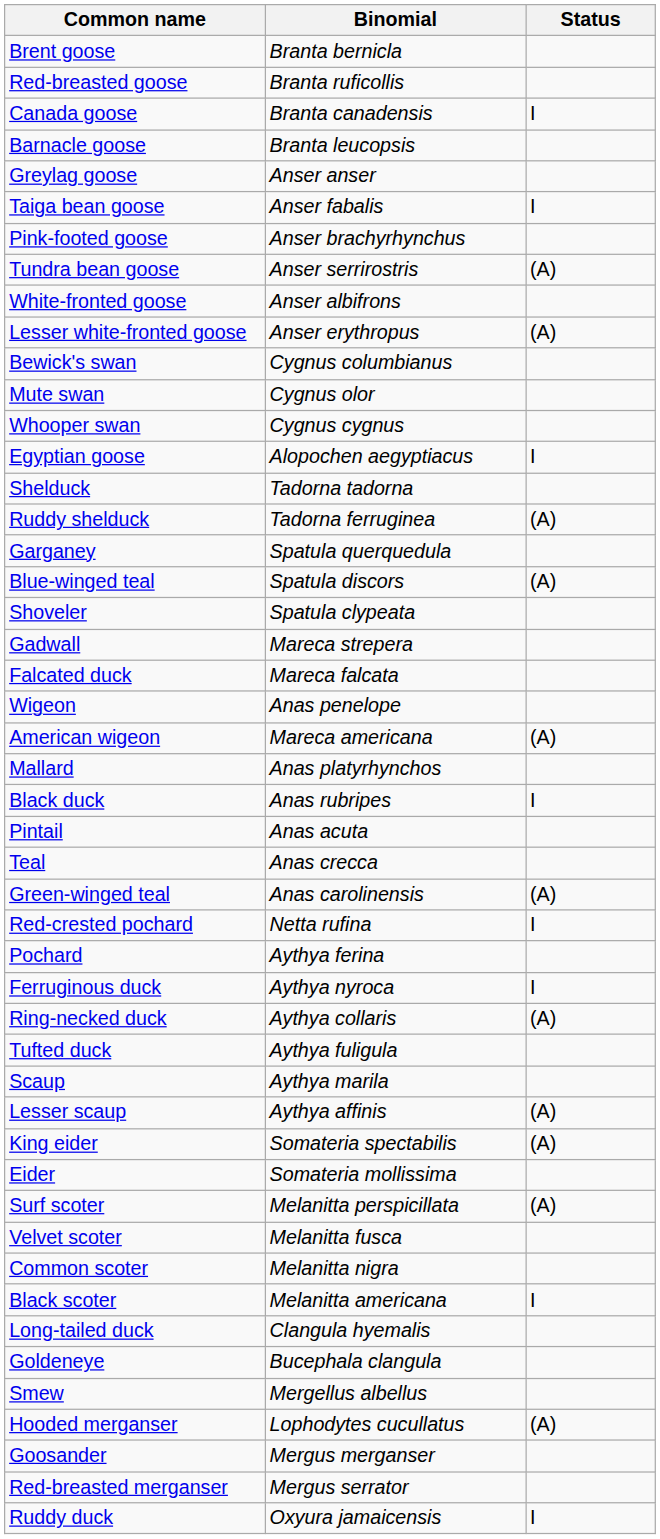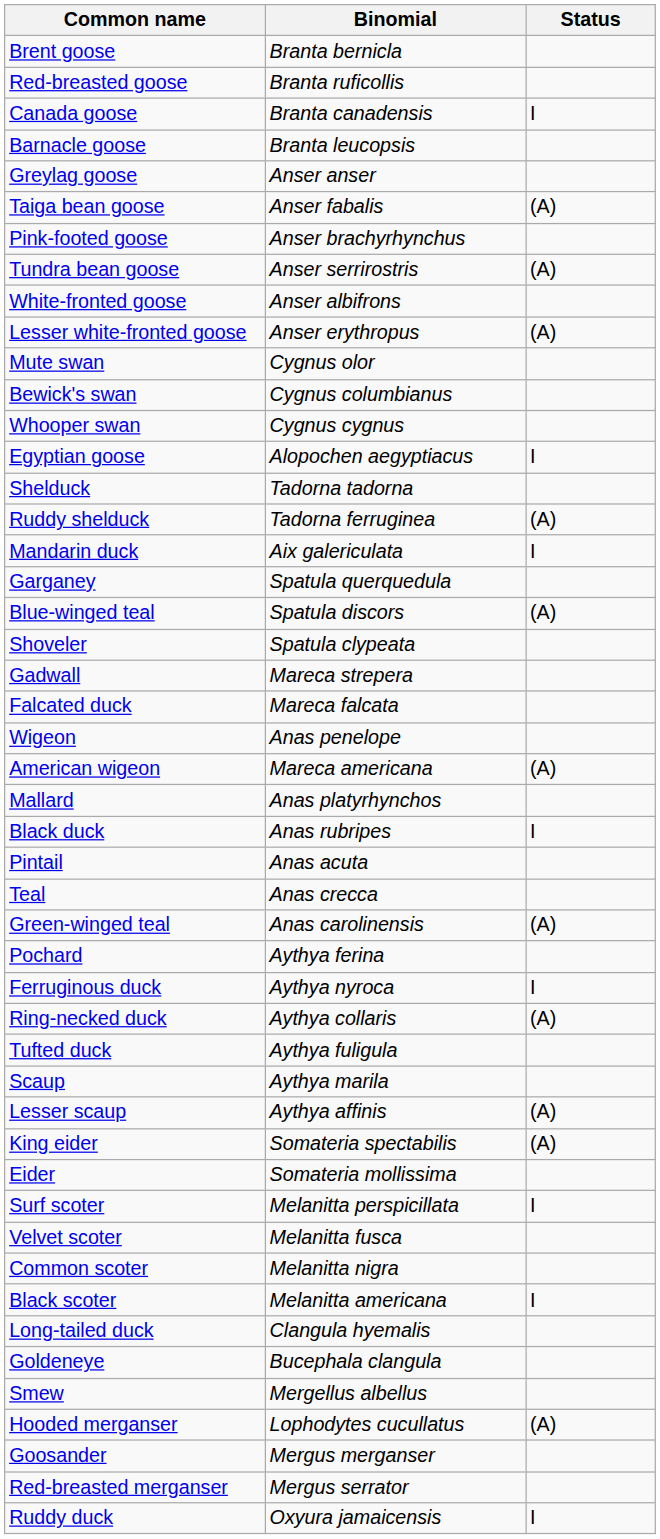Taiga bean goose | Status: I -> (A)
rows swapped: Mute swan <-> Bewick's swan
+ row: Mandarin duck | Aix galericulata | I
- row: Red-crested pochard | Netta rufina | I
Surf scoter | Status: (A) -> I
